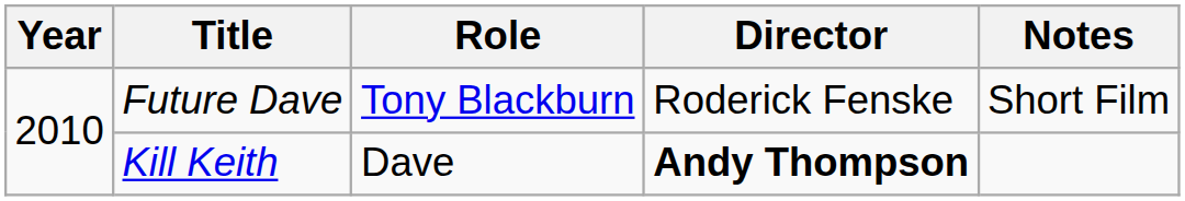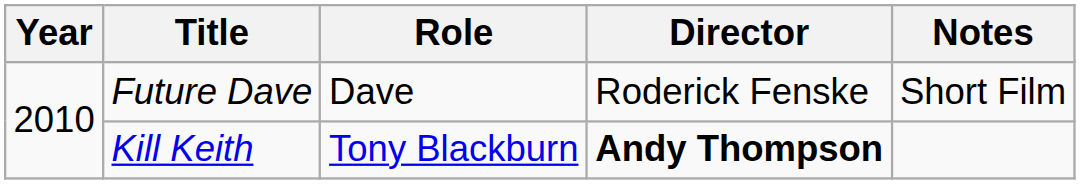Future Dave | Role: Tony Blackburn -> Dave
Kill Keith | Role: Dave -> Tony Blackburn
